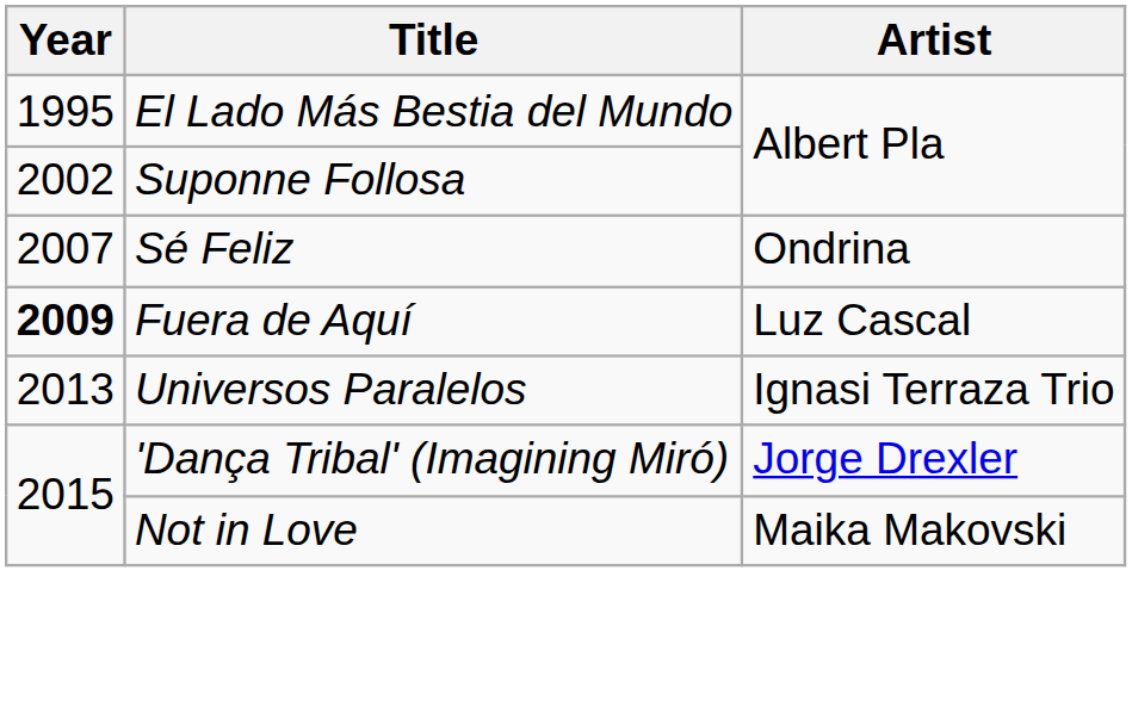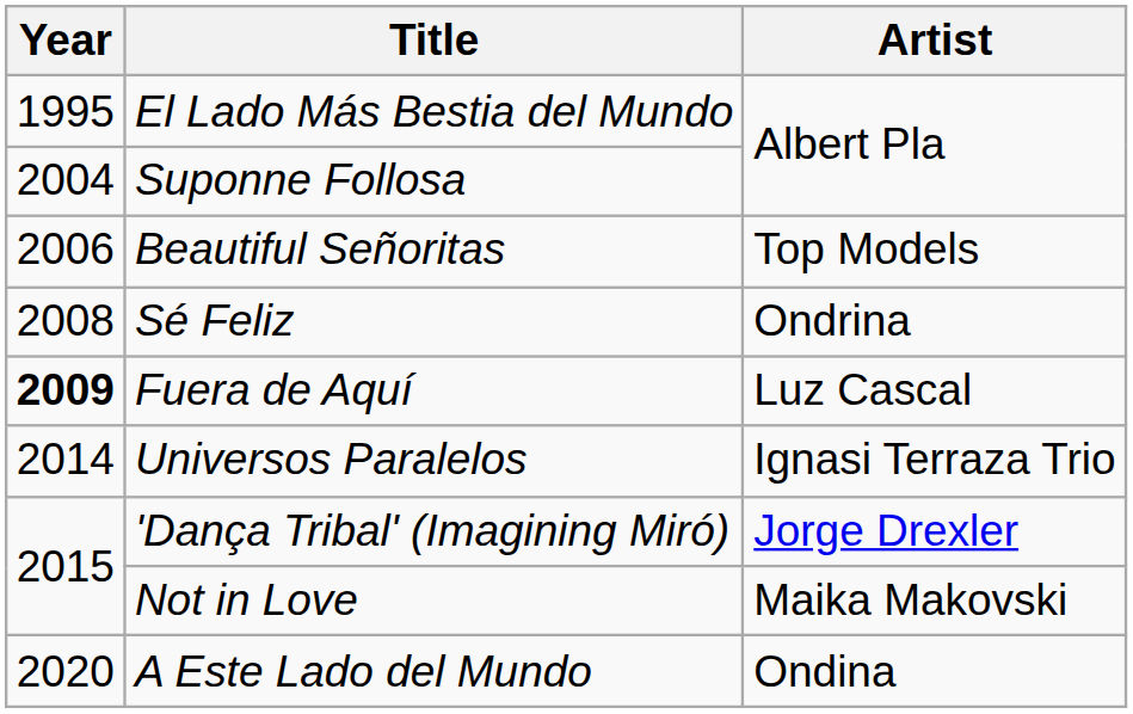Suponne Follosa | Year: 2002 -> 2004
+ row: 2006 | Beautiful Señoritas | Top Models
Sé Feliz | Year: 2007 -> 2008
Universos Paralelos | Year: 2013 -> 2014
+ row: 2020 | A Este Lado del Mundo | Ondina
